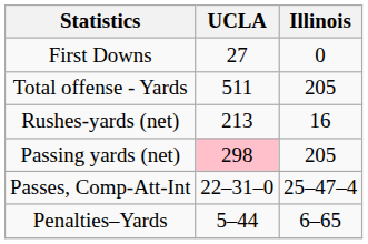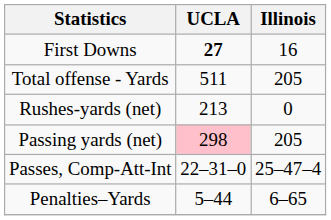First Downs | UCLA: normal -> bold
First Downs | Illinois: 0 -> 16
Rushes-yards (net) | Illinois: 16 -> 0
